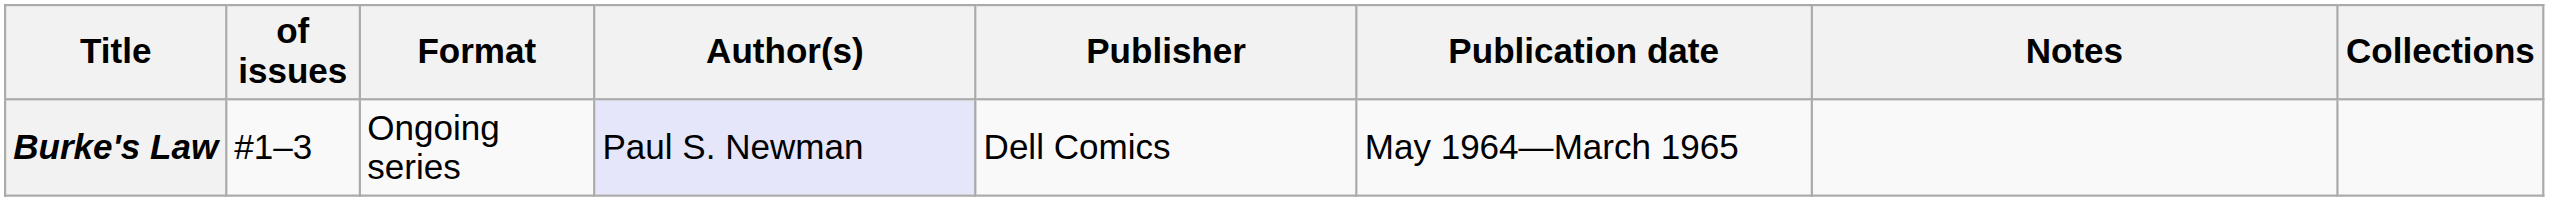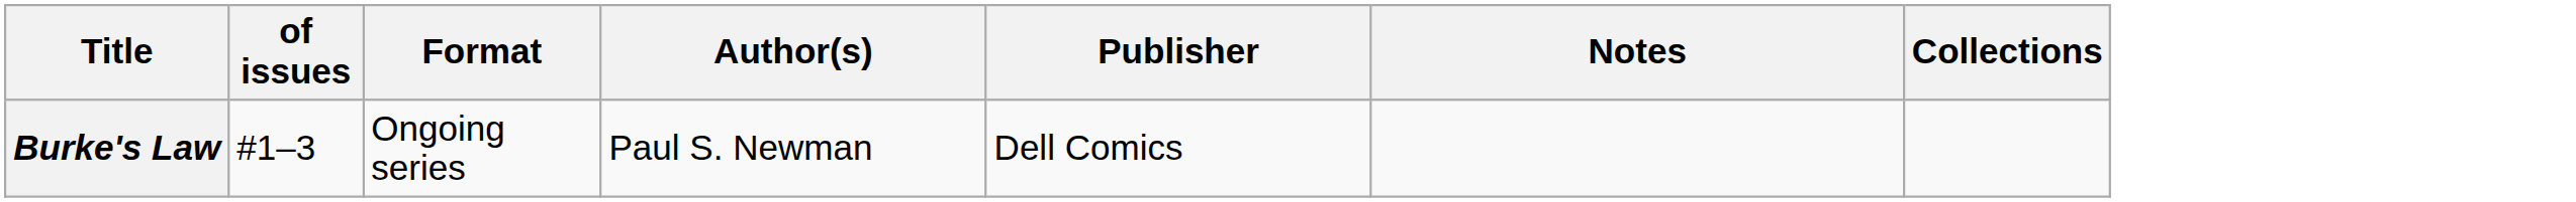- column: Publication date | May 1964—March 1965
Burke's Law | Author(s): lavender background -> no background
